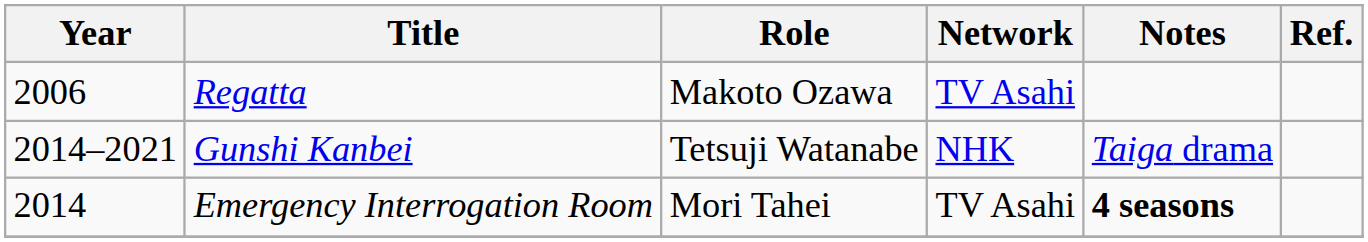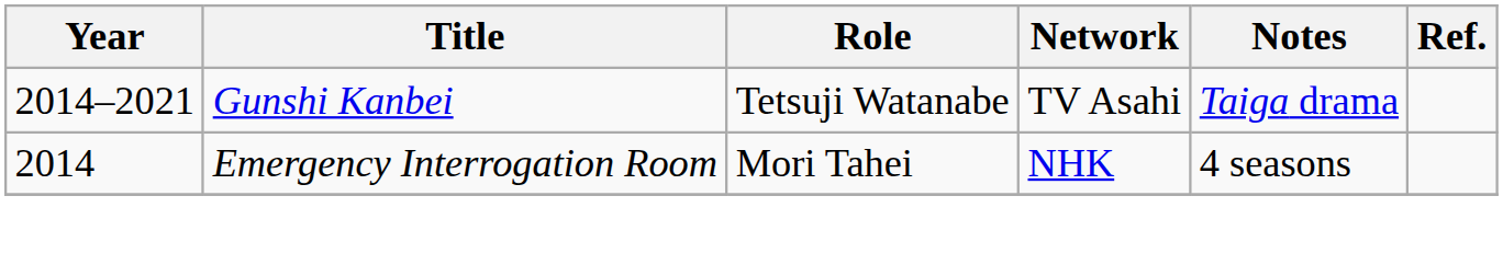- row: 2006 | Regatta | Makoto Ozawa | TV Asahi
Gunshi Kanbei | Network: NHK -> TV Asahi
Emergency Interrogation Room | Network: TV Asahi -> NHK
Emergency Interrogation Room | Notes: bold -> normal
